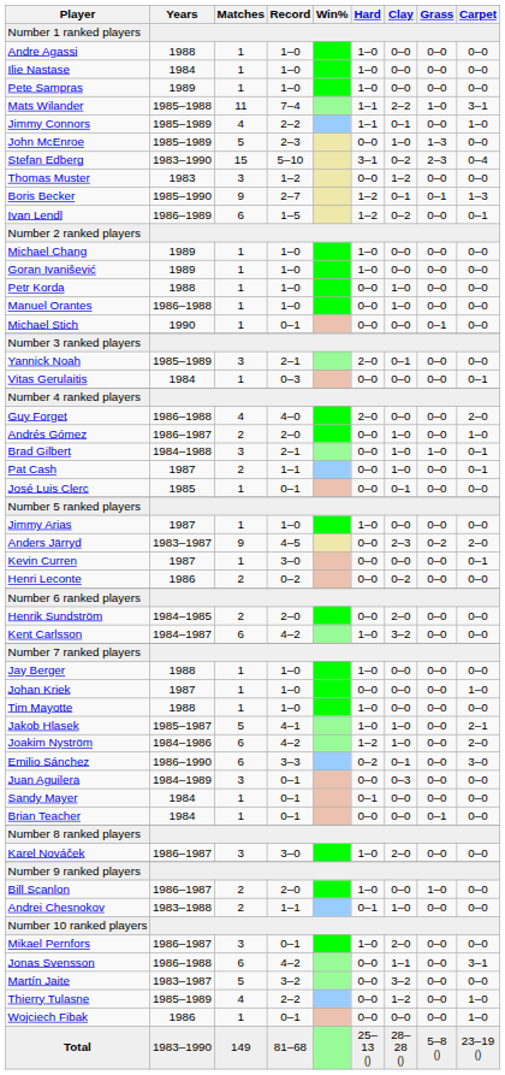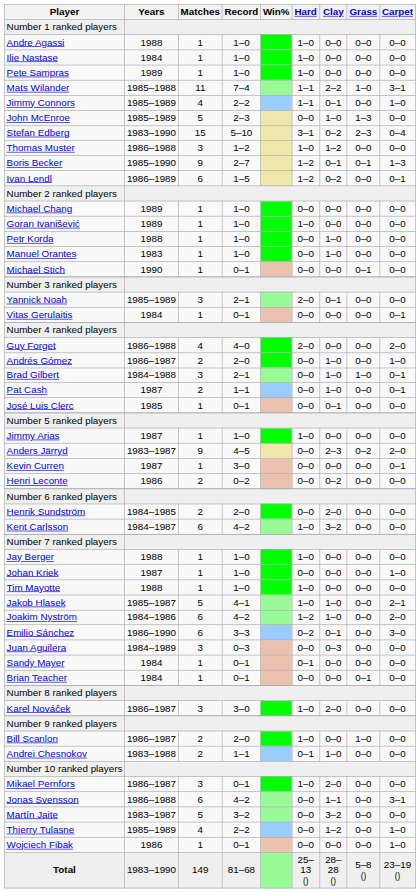Thomas Muster | Years: 1983 -> 1986–1988
Thomas Muster | Hard: 0–0 -> 1–0
Michael Chang | Hard: 1–0 -> 0–0
Manuel Orantes | Years: 1986–1988 -> 1983
Vitas Gerulaitis | Record: 0–3 -> 0–1
Juan Aguilera | Record: 0–1 -> 0–3
